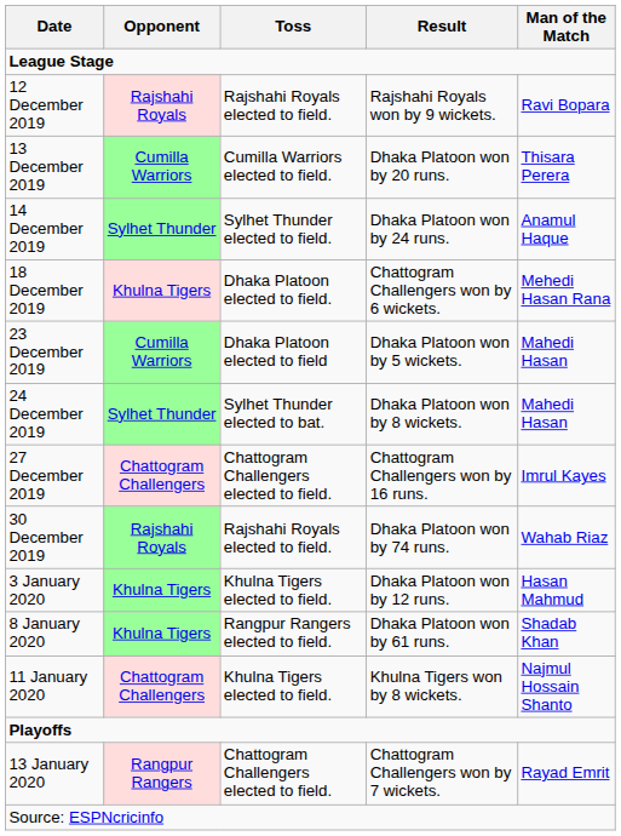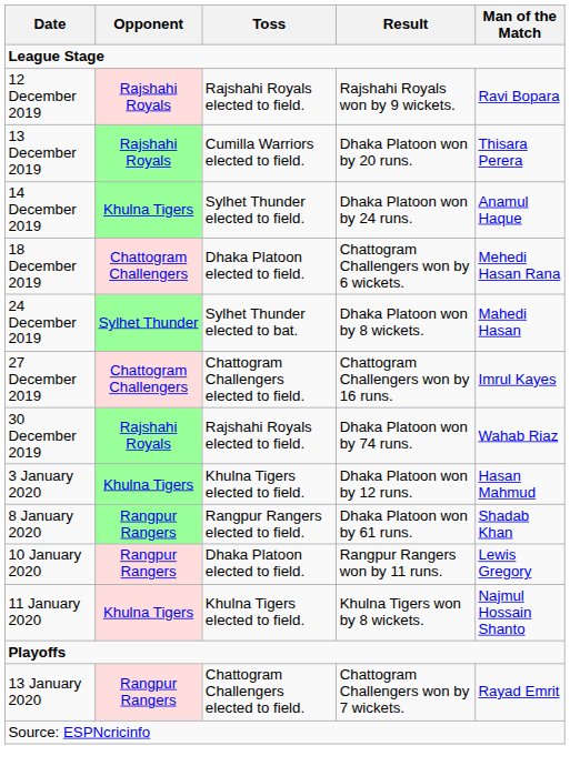13 December 2019 | Opponent: Cumilla Warriors -> Rajshahi Royals
14 December 2019 | Opponent: Sylhet Thunder -> Khulna Tigers
18 December 2019 | Opponent: Khulna Tigers -> Chattogram Challengers
- row: 23 December 2019 | Cumilla Warriors | Dhaka Platoon elected to field | Dhaka Platoon won by 5 wickets. | Mahedi Hasan
8 January 2020 | Opponent: Khulna Tigers -> Rangpur Rangers
+ row: 10 January 2020 | Rangpur Rangers | Dhaka Platoon elected to field. | Rangpur Rangers won by 11 runs. | Lewis Gregory
11 January 2020 | Opponent: Chattogram Challengers -> Khulna Tigers
